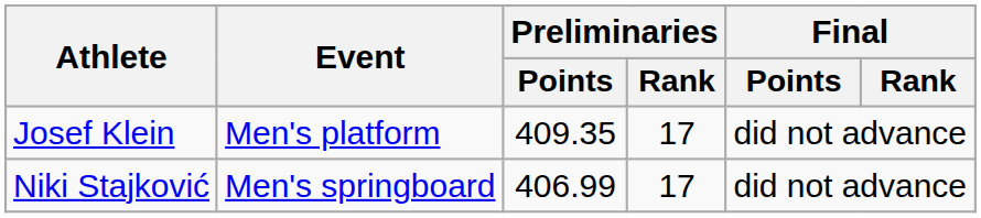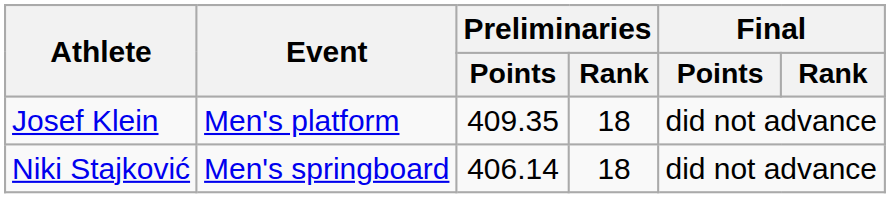Josef Klein | Preliminaries / Rank: 17 -> 18
Niki Stajković | Preliminaries / Points: 406.99 -> 406.14
Niki Stajković | Preliminaries / Rank: 17 -> 18
